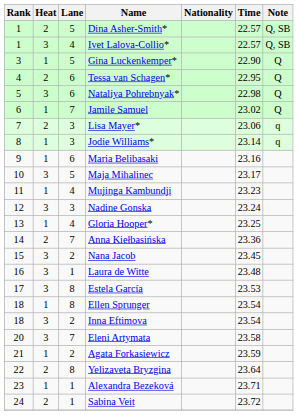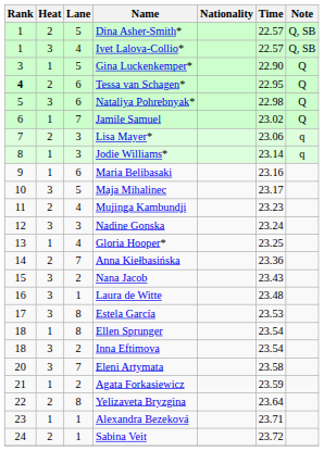Tessa van Schagen* | Rank: normal -> bold
Mujinga Kambundji | Heat: 1 -> 2
Nana Jacob | Time: 23.45 -> 23.43
